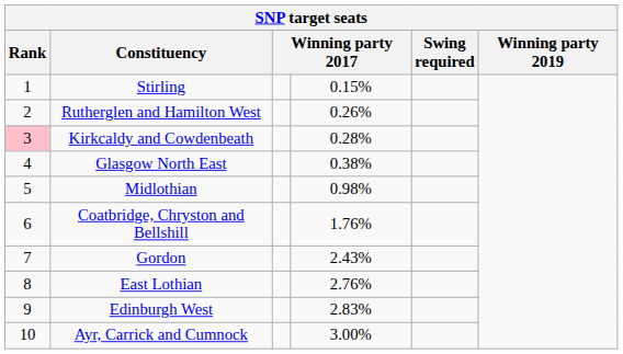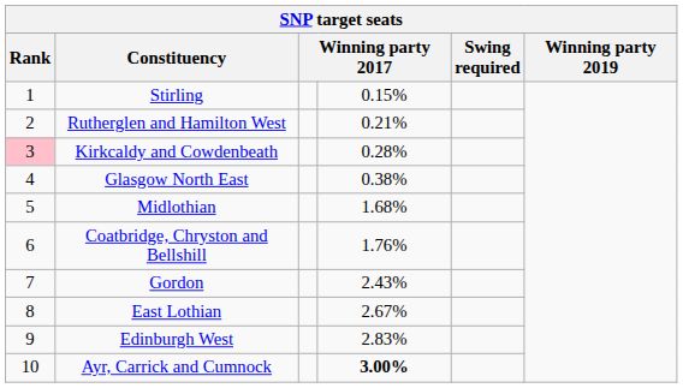Rutherglen and Hamilton West | column 4: 0.26% -> 0.21%
Midlothian | column 4: 0.98% -> 1.68%
East Lothian | column 4: 2.76% -> 2.67%
Ayr, Carrick and Cumnock | column 4: normal -> bold
